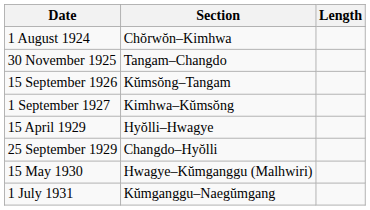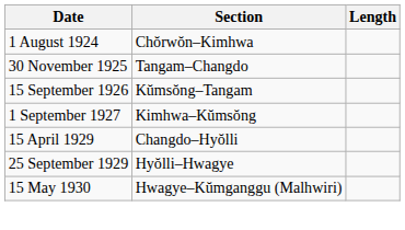15 April 1929 | Section: Hyŏlli–Hwagye -> Changdo–Hyŏlli
25 September 1929 | Section: Changdo–Hyŏlli -> Hyŏlli–Hwagye
- row: 1 July 1931 | Kŭmganggu–Naegŭmgang
